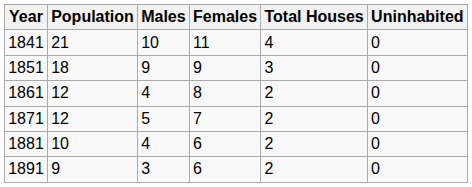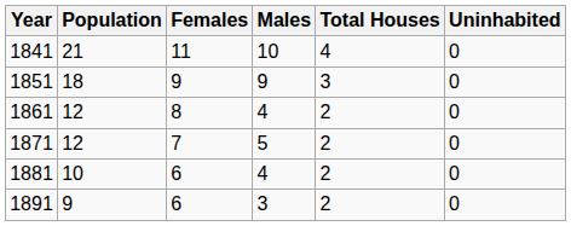columns swapped: Males <-> Females
